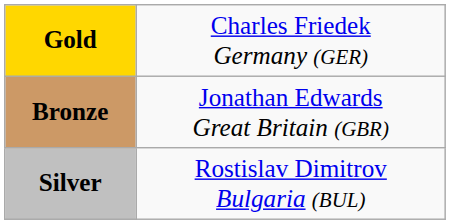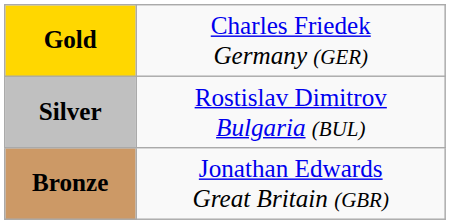rows swapped: Silver <-> Bronze
